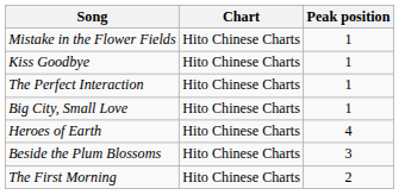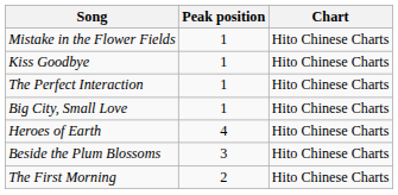columns swapped: Chart <-> Peak position
